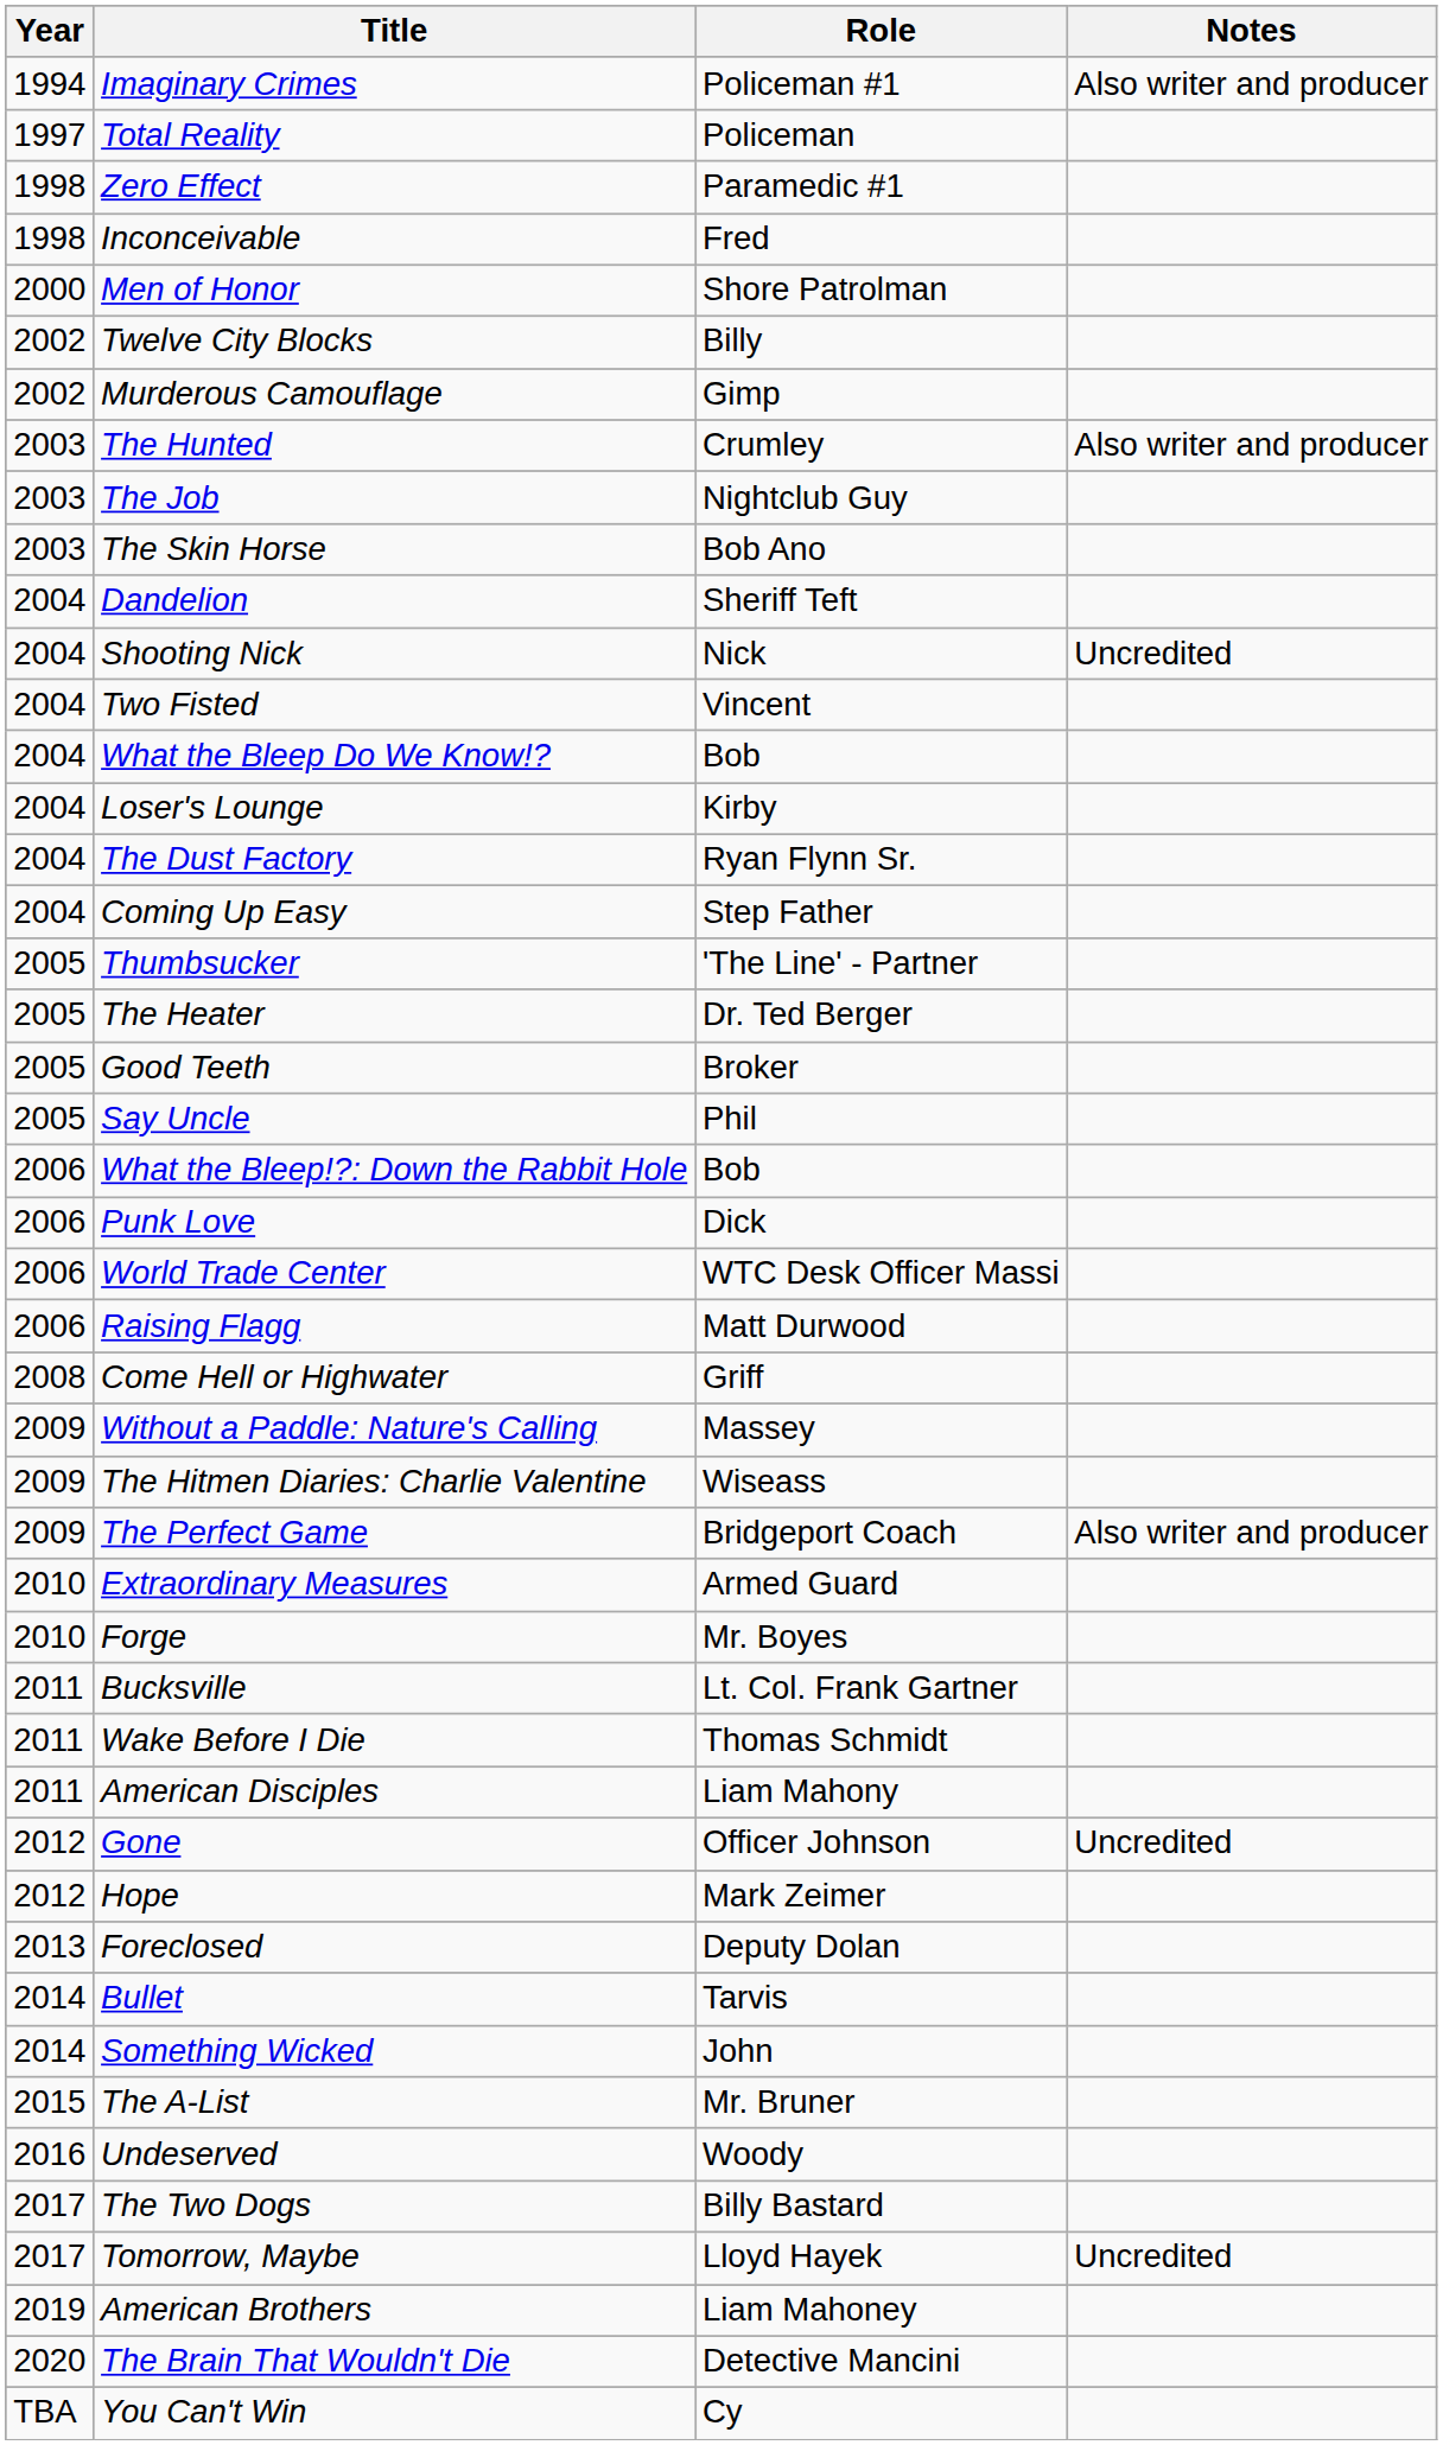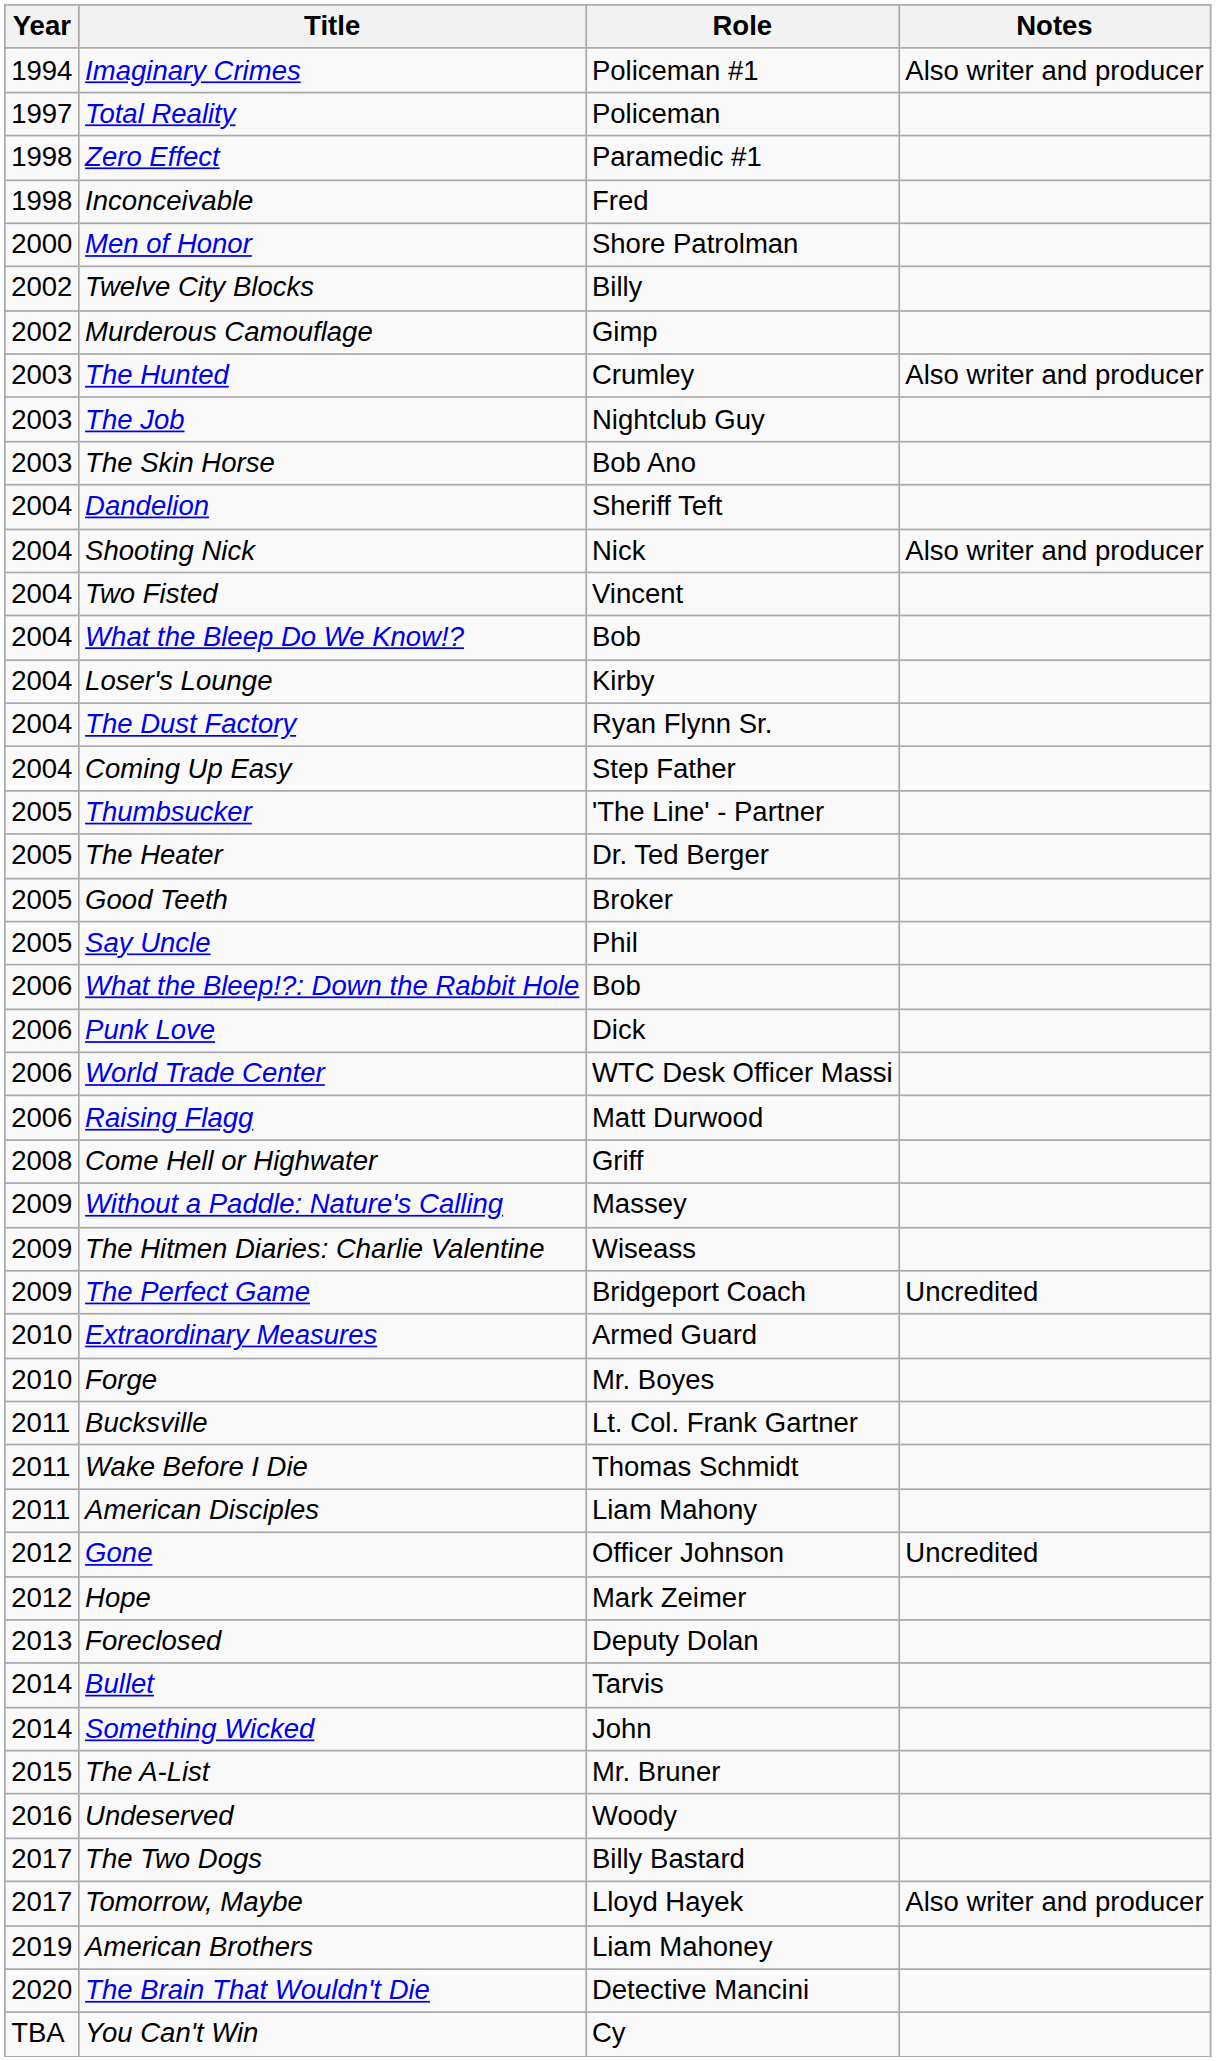Shooting Nick | Notes: Uncredited -> Also writer and producer
The Perfect Game | Notes: Also writer and producer -> Uncredited
Tomorrow, Maybe | Notes: Uncredited -> Also writer and producer
